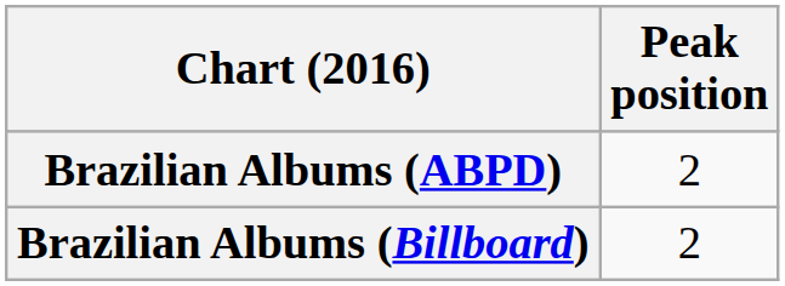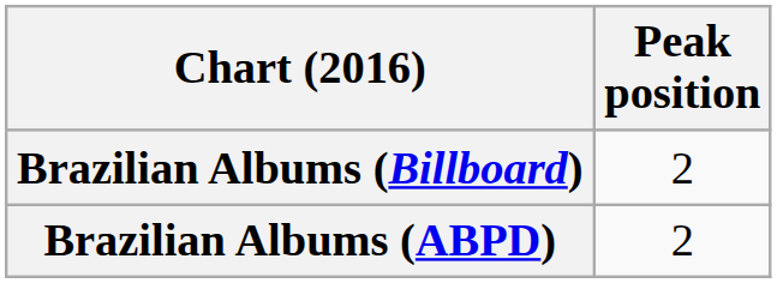rows swapped: Brazilian Albums (ABPD) <-> Brazilian Albums (Billboard)
